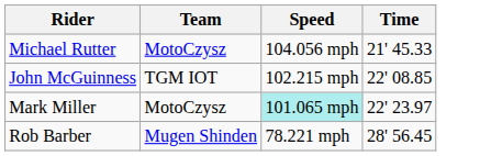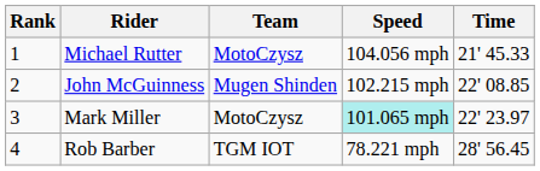+ column: Rank | 1 | 2 | 3 | 4
John McGuinness | Team: TGM IOT -> Mugen Shinden
Rob Barber | Team: Mugen Shinden -> TGM IOT
